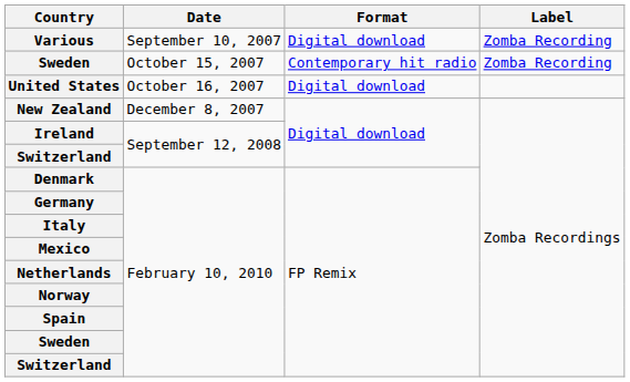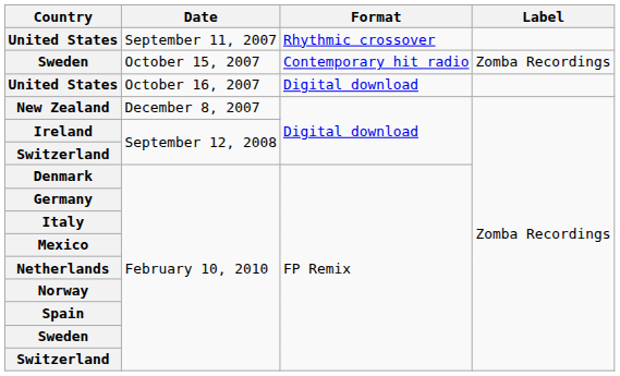- row: Various | September 10, 2007 | Digital download | Zomba Recording
+ row: United States | September 11, 2007 | Rhythmic crossover
October 15, 2007 | Label: Zomba Recording -> Zomba Recordings
